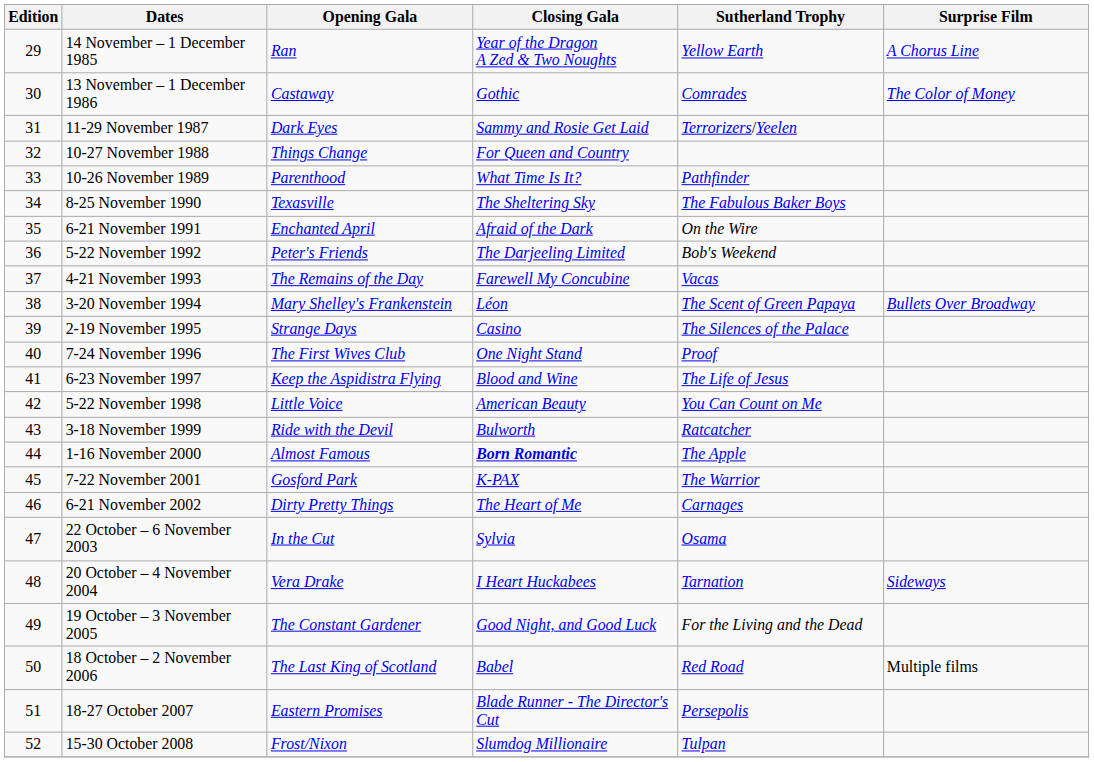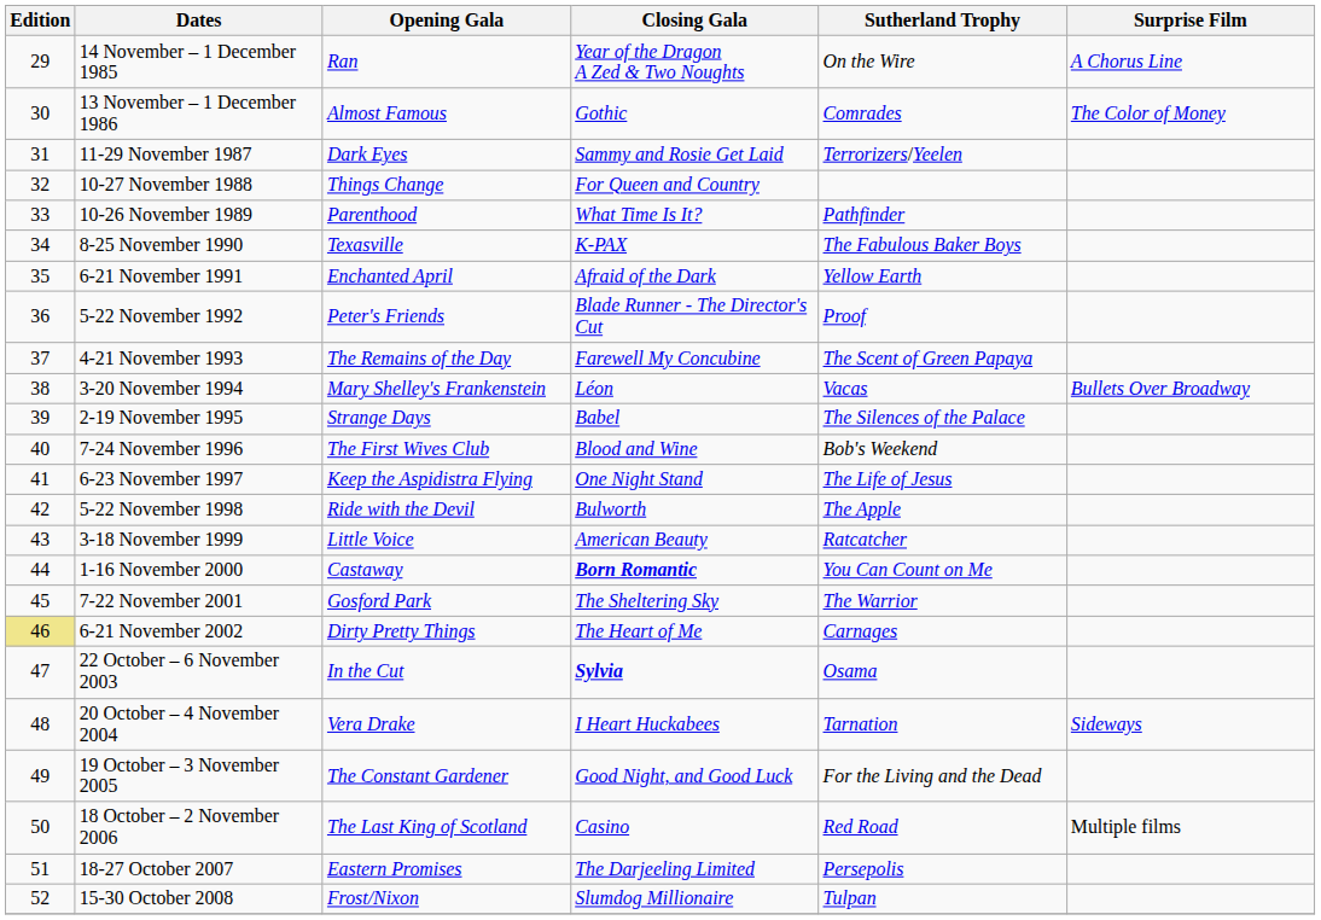14 November – 1 December 1985 | Sutherland Trophy: Yellow Earth -> On the Wire
13 November – 1 December 1986 | Opening Gala: Castaway -> Almost Famous
8-25 November 1990 | Closing Gala: The Sheltering Sky -> K-PAX
6-21 November 1991 | Sutherland Trophy: On the Wire -> Yellow Earth
5-22 November 1992 | Closing Gala: The Darjeeling Limited -> Blade Runner - The Director's Cut
5-22 November 1992 | Sutherland Trophy: Bob's Weekend -> Proof
4-21 November 1993 | Sutherland Trophy: Vacas -> The Scent of Green Papaya
3-20 November 1994 | Sutherland Trophy: The Scent of Green Papaya -> Vacas
2-19 November 1995 | Closing Gala: Casino -> Babel
7-24 November 1996 | Closing Gala: One Night Stand -> Blood and Wine
7-24 November 1996 | Sutherland Trophy: Proof -> Bob's Weekend
6-23 November 1997 | Closing Gala: Blood and Wine -> One Night Stand
5-22 November 1998 | Opening Gala: Little Voice -> Ride with the Devil
5-22 November 1998 | Closing Gala: American Beauty -> Bulworth
5-22 November 1998 | Sutherland Trophy: You Can Count on Me -> The Apple
3-18 November 1999 | Opening Gala: Ride with the Devil -> Little Voice
3-18 November 1999 | Closing Gala: Bulworth -> American Beauty
1-16 November 2000 | Opening Gala: Almost Famous -> Castaway
1-16 November 2000 | Sutherland Trophy: The Apple -> You Can Count on Me
7-22 November 2001 | Closing Gala: K-PAX -> The Sheltering Sky
6-21 November 2002 | Edition: no background -> khaki background
22 October – 6 November 2003 | Closing Gala: normal -> bold
18 October – 2 November 2006 | Closing Gala: Babel -> Casino
18-27 October 2007 | Closing Gala: Blade Runner - The Director's Cut -> The Darjeeling Limited
